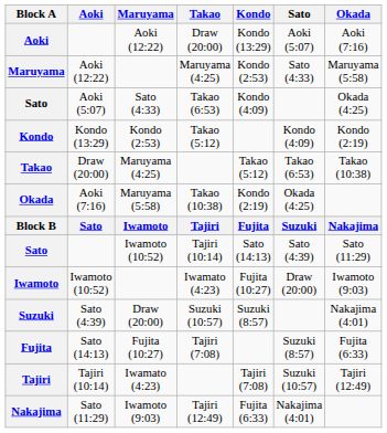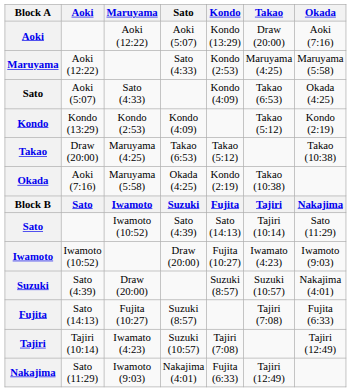columns swapped: Sato <-> Takao
